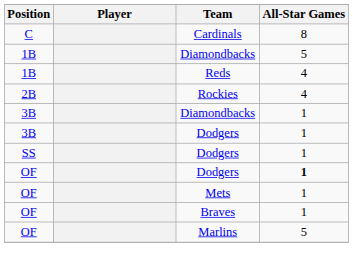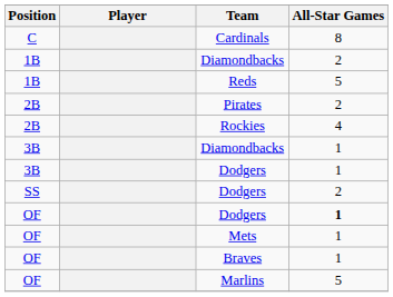1B / Diamondbacks | All-Star Games: 5 -> 2
Reds | All-Star Games: 4 -> 5
+ row: 2B | Pirates | 2
SS / Dodgers | All-Star Games: 1 -> 2
